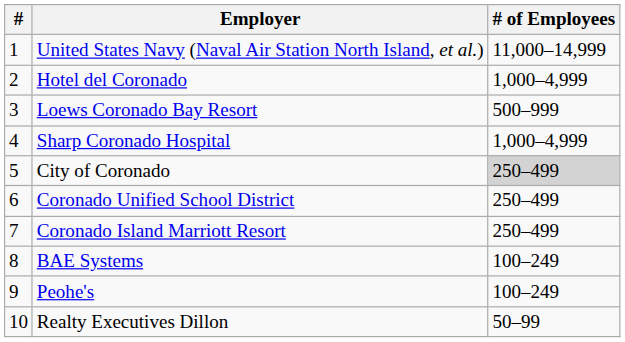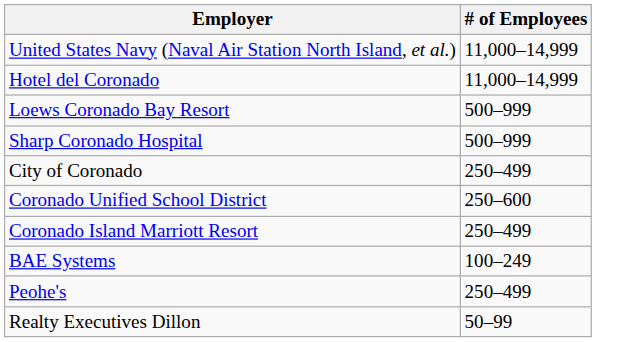- column: # | 1 | 2 | 3 | 4 | 5 | 6 | 7 | 8 | 9 | 10
Hotel del Coronado | # of Employees: 1,000–4,999 -> 11,000–14,999
Sharp Coronado Hospital | # of Employees: 1,000–4,999 -> 500–999
City of Coronado | # of Employees: lightgrey background -> no background
Coronado Unified School District | # of Employees: 250–499 -> 250–600
Peohe's | # of Employees: 100–249 -> 250–499
